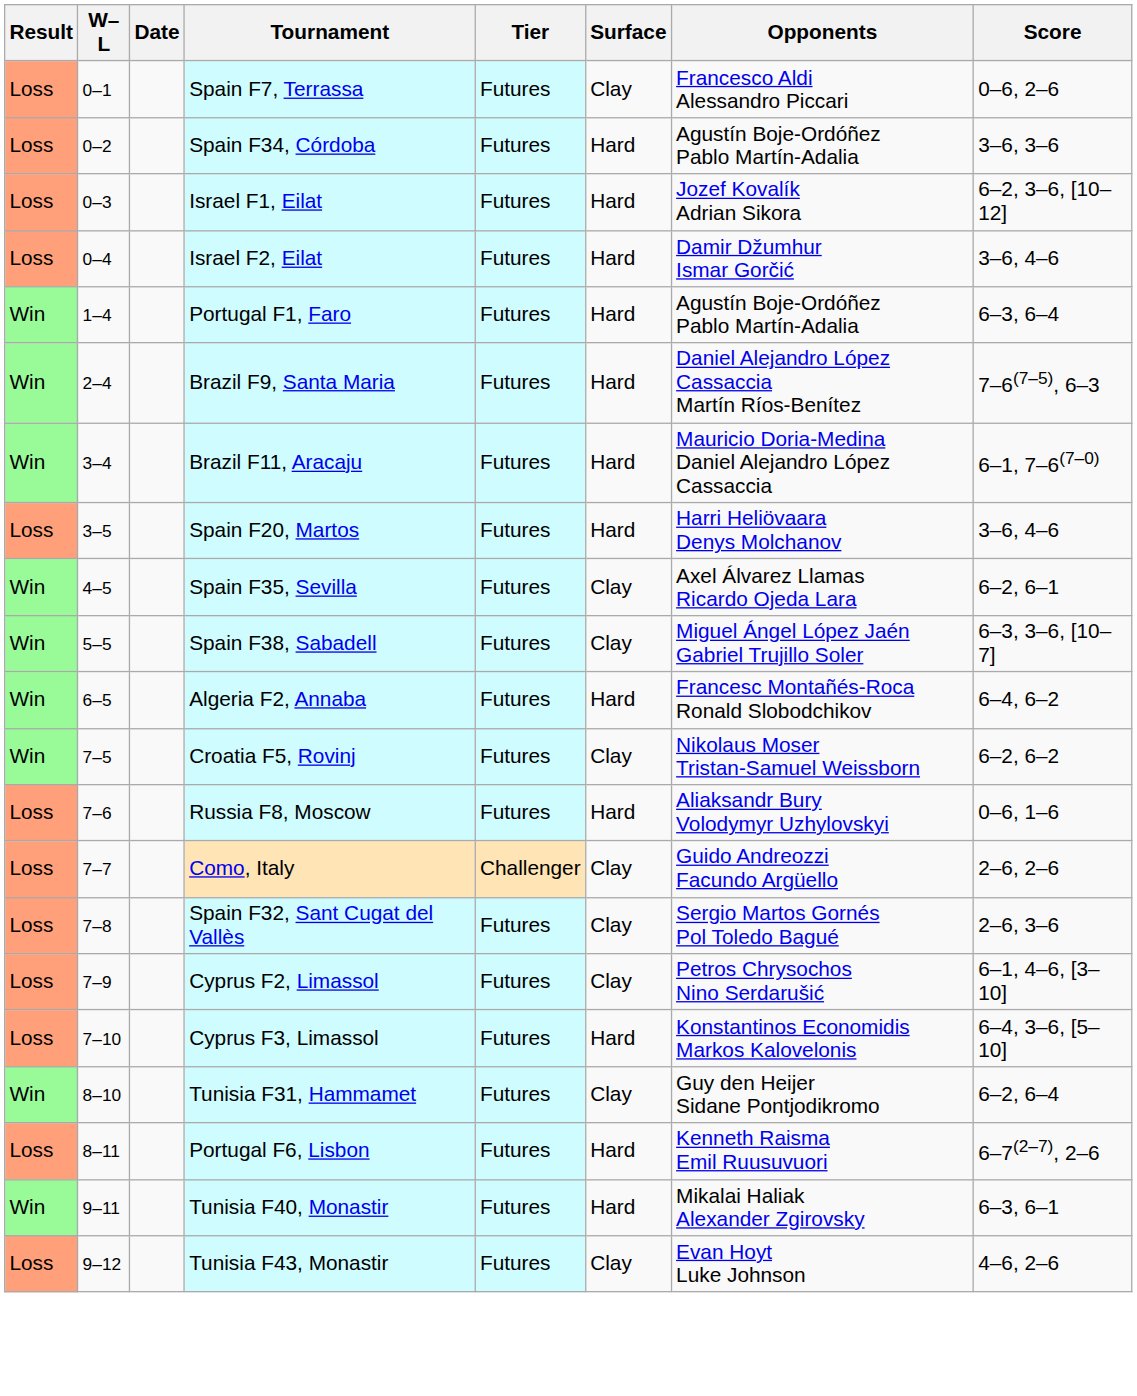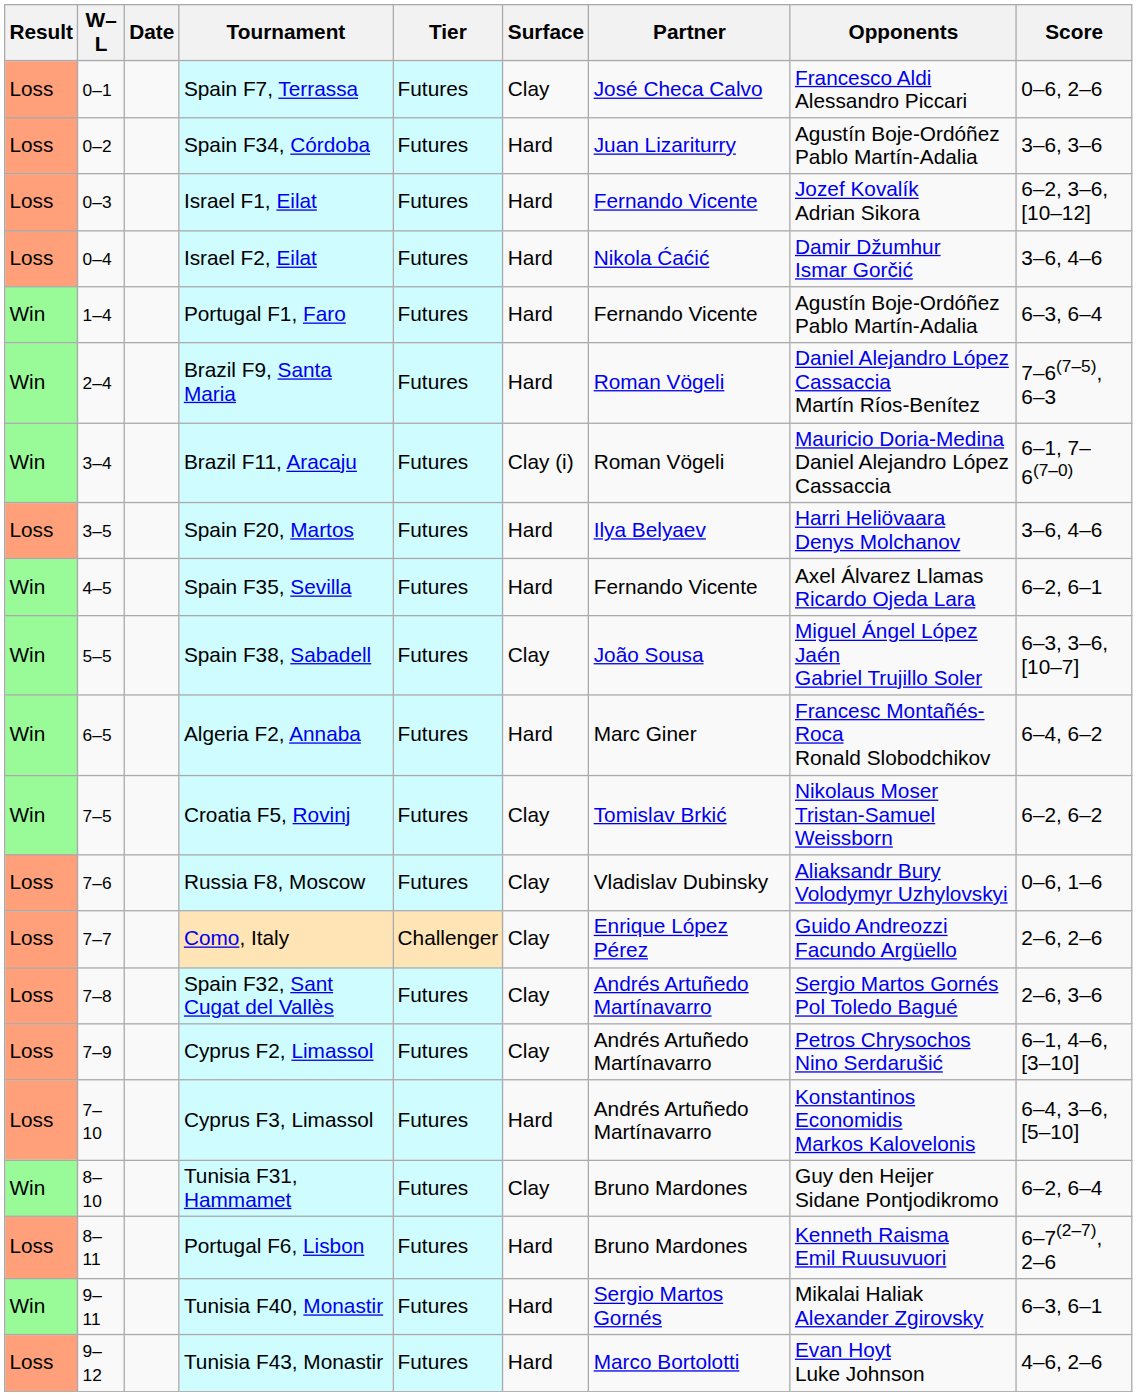+ column: Partner | José Checa Calvo | Juan Lizariturry | Fernando Vicente | Nikola Ćaćić | Fernando Vicente | Roman Vögeli | Roman Vögeli | Ilya Belyaev | Fernando Vicente | João Sousa | Marc Giner | Tomislav Brkić | Vladislav Dubinsky | Enrique López Pérez | Andrés Artuñedo Martínavarro | Andrés Artuñedo Martínavarro | Andrés Artuñedo Martínavarro | Bruno Mardones | Bruno Mardones | Sergio Martos Gornés | Marco Bortolotti
Brazil F11, Aracaju | Surface: Hard -> Clay (i)
Spain F35, Sevilla | Surface: Clay -> Hard
Russia F8, Moscow | Surface: Hard -> Clay
Tunisia F43, Monastir | Surface: Clay -> Hard
